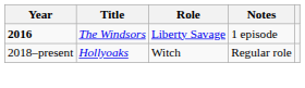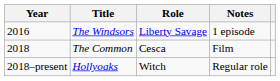The Windsors | Year: bold -> normal
+ row: 2018 | The Common | Cesca | Film
